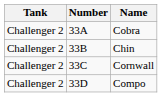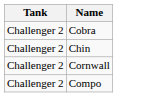- column: Number | 33A | 33B | 33C | 33D
